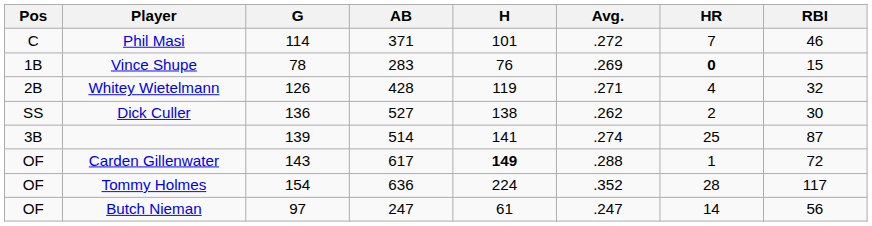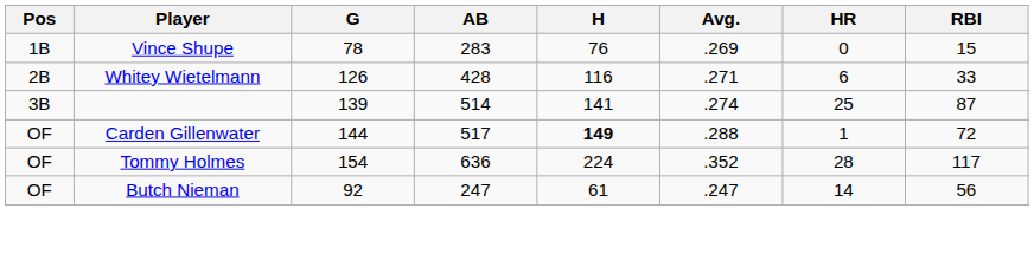- row: C | Phil Masi | 114 | 371 | 101 | .272 | 7 | 46
Vince Shupe | HR: bold -> normal
Whitey Wietelmann | H: 119 -> 116
Whitey Wietelmann | HR: 4 -> 6
Whitey Wietelmann | RBI: 32 -> 33
- row: SS | Dick Culler | 136 | 527 | 138 | .262 | 2 | 30
Carden Gillenwater | G: 143 -> 144
Carden Gillenwater | AB: 617 -> 517
Butch Nieman | G: 97 -> 92
